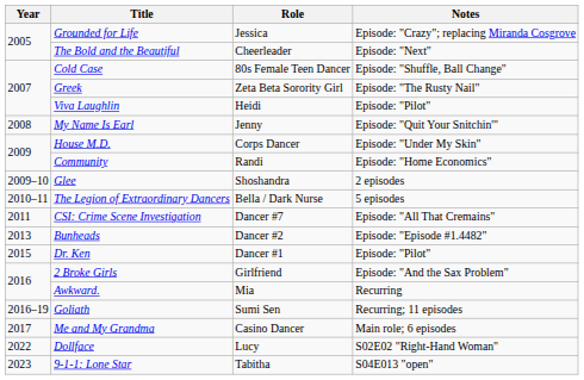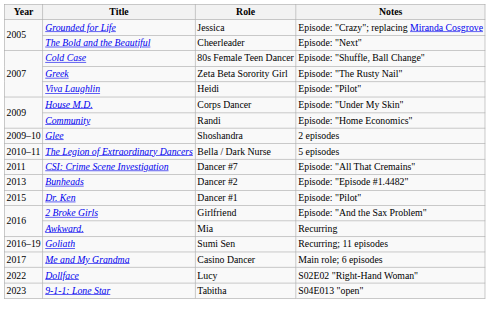- row: 2008 | My Name Is Earl | Jenny | Episode: "Quit Your Snitchin'"
